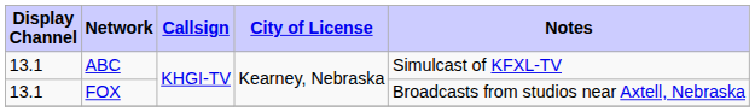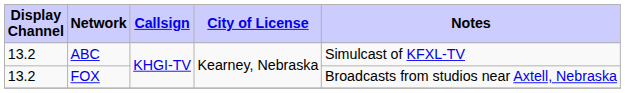ABC | Display Channel: 13.1 -> 13.2
FOX | Display Channel: 13.1 -> 13.2
